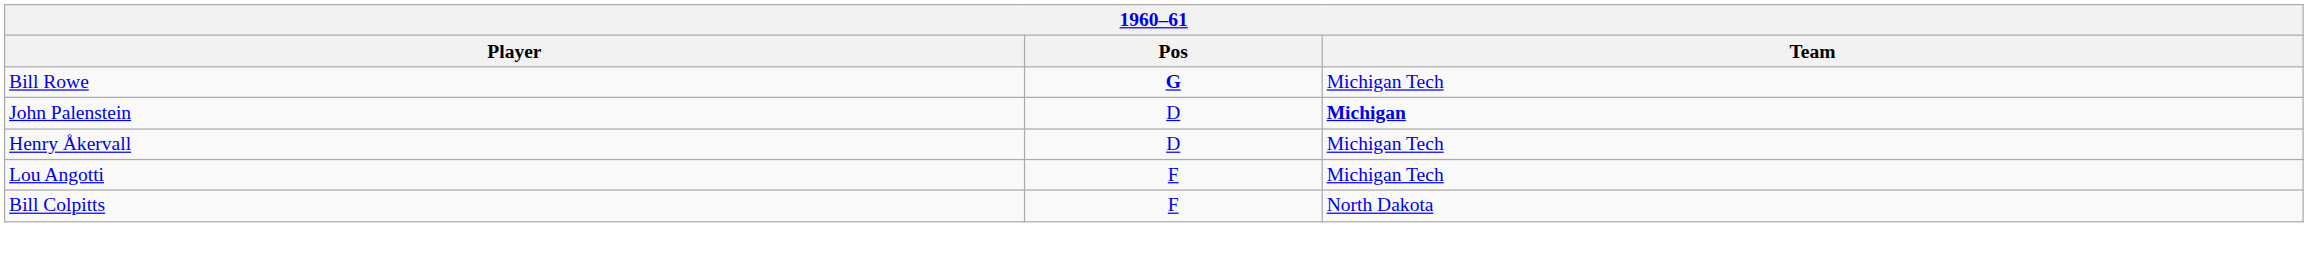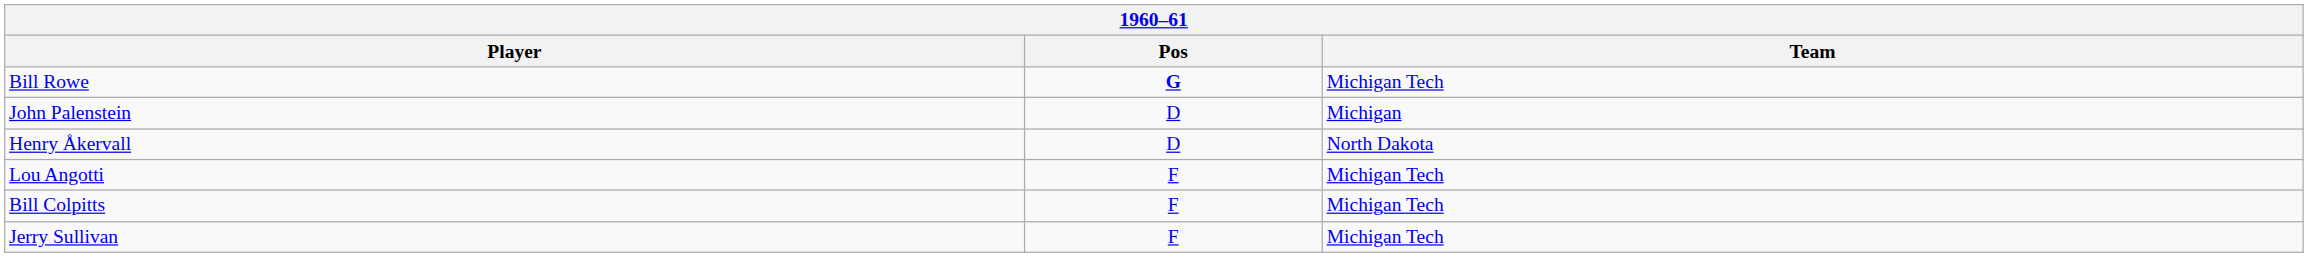John Palenstein | Team: bold -> normal
Henry Åkervall | Team: Michigan Tech -> North Dakota
Bill Colpitts | Team: North Dakota -> Michigan Tech
+ row: Jerry Sullivan | F | Michigan Tech
